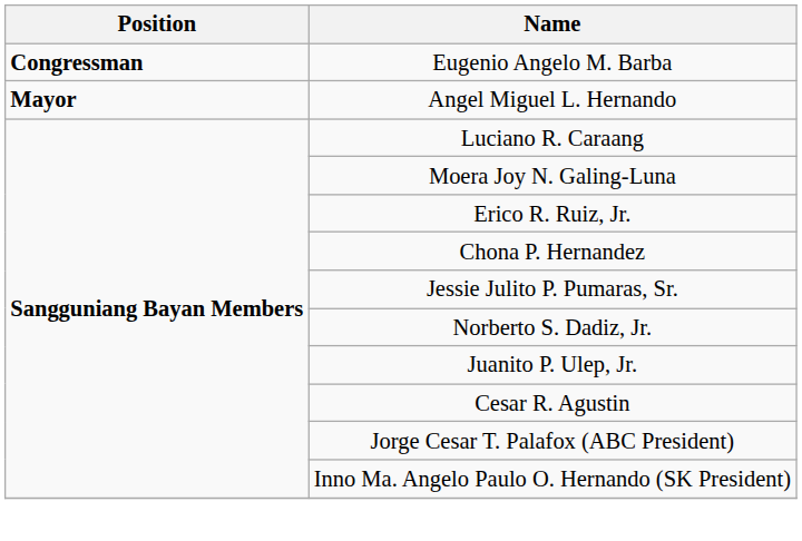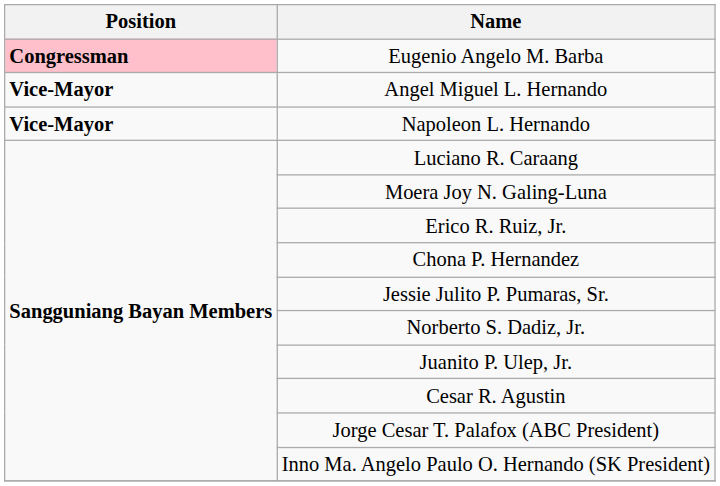Eugenio Angelo M. Barba | Position: no background -> pink background
Angel Miguel L. Hernando | Position: Mayor -> Vice-Mayor
+ row: Vice-Mayor | Napoleon L. Hernando
